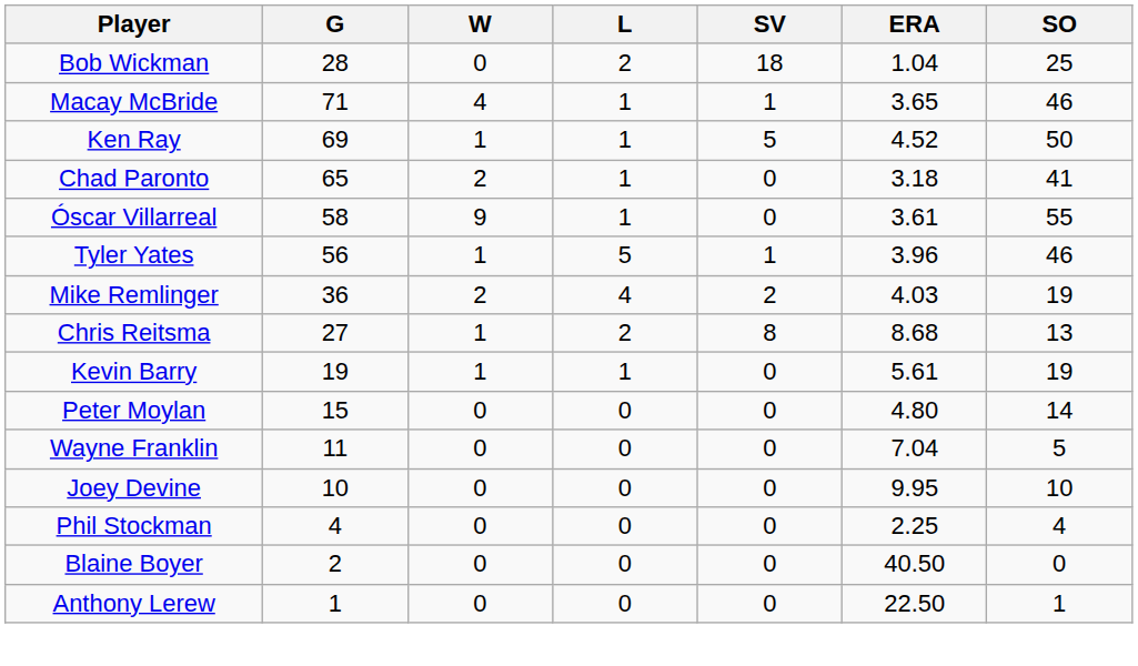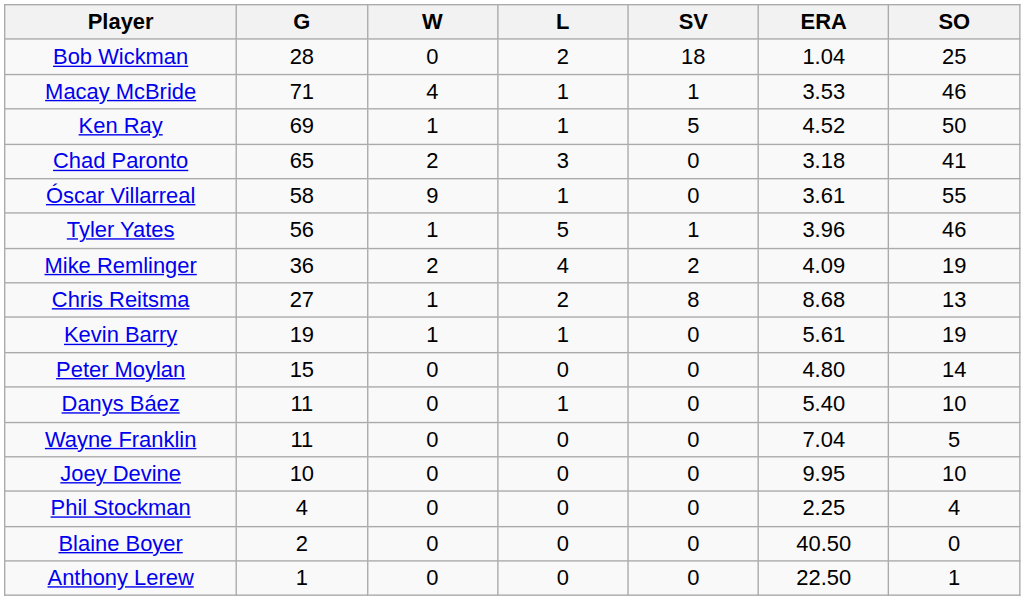Macay McBride | ERA: 3.65 -> 3.53
Chad Paronto | L: 1 -> 3
Mike Remlinger | ERA: 4.03 -> 4.09
+ row: Danys Báez | 11 | 0 | 1 | 0 | 5.40 | 10
